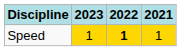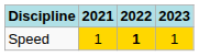columns swapped: 2021 <-> 2023
